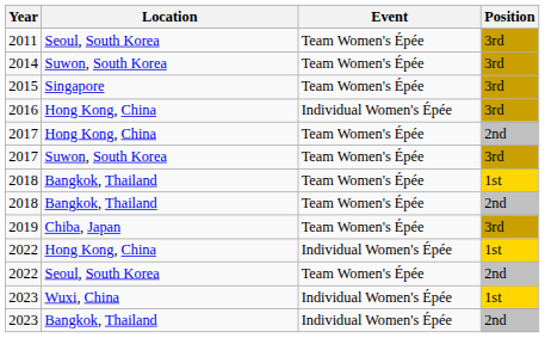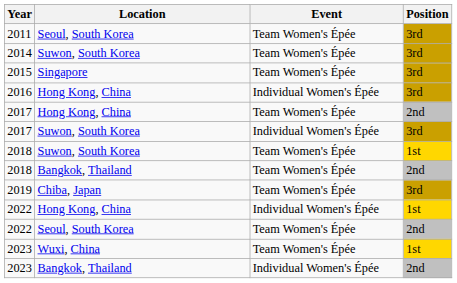2017 / 3rd | Event: Team Women's Épée -> Individual Women's Épée
2018 / 1st | Location: Bangkok, Thailand -> Suwon, South Korea
2023 / 1st | Event: Individual Women's Épée -> Team Women's Épée
